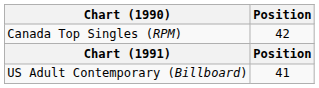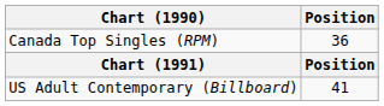Canada Top Singles (RPM) | Position: 42 -> 36
